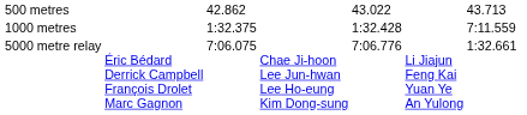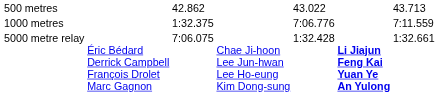1000 metres | column 5: 1:32.428 -> 7:06.776
5000 metre relay | column 5: 7:06.776 -> 1:32.428
5000 metre relay | column 6: normal -> bold
